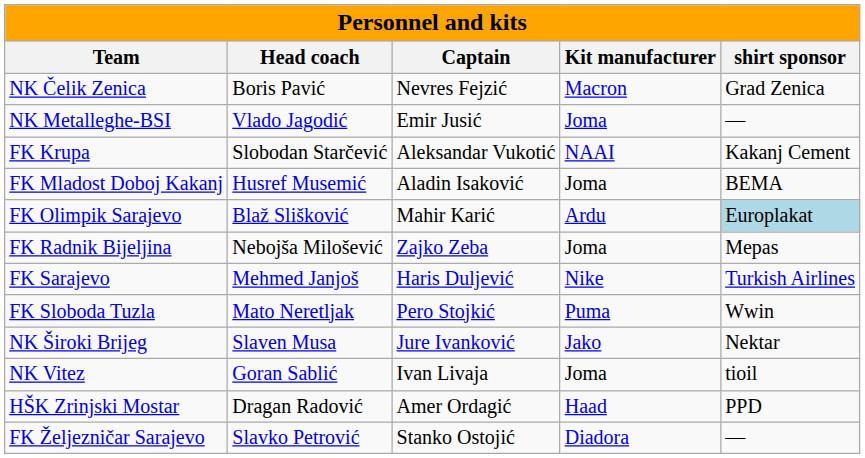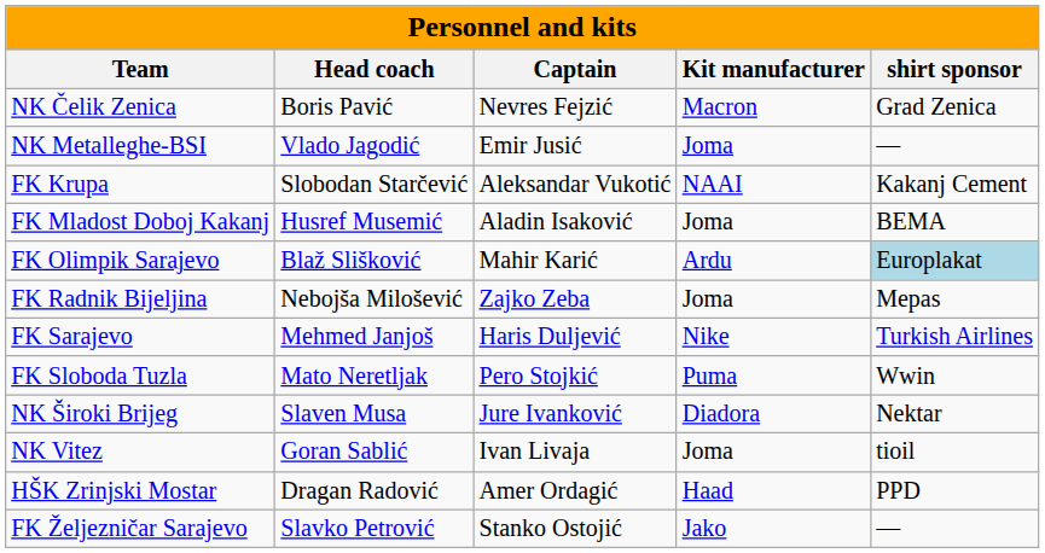NK Široki Brijeg | Kit manufacturer: Jako -> Diadora
FK Željezničar Sarajevo | Kit manufacturer: Diadora -> Jako
